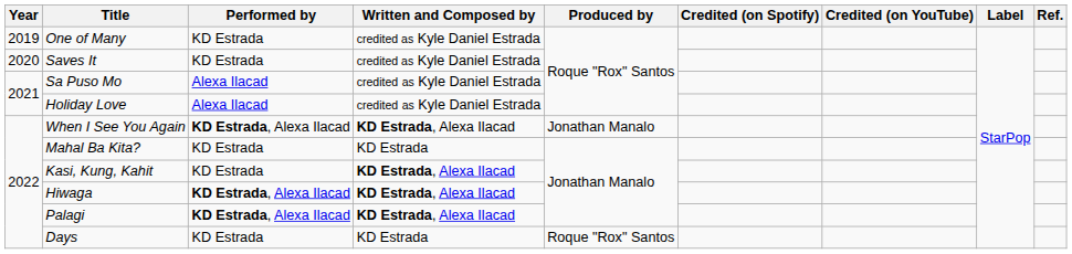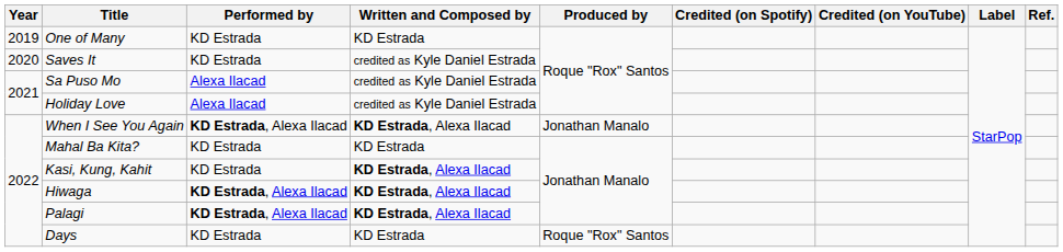One of Many | Written and Composed by: credited as Kyle Daniel Estrada -> KD Estrada
